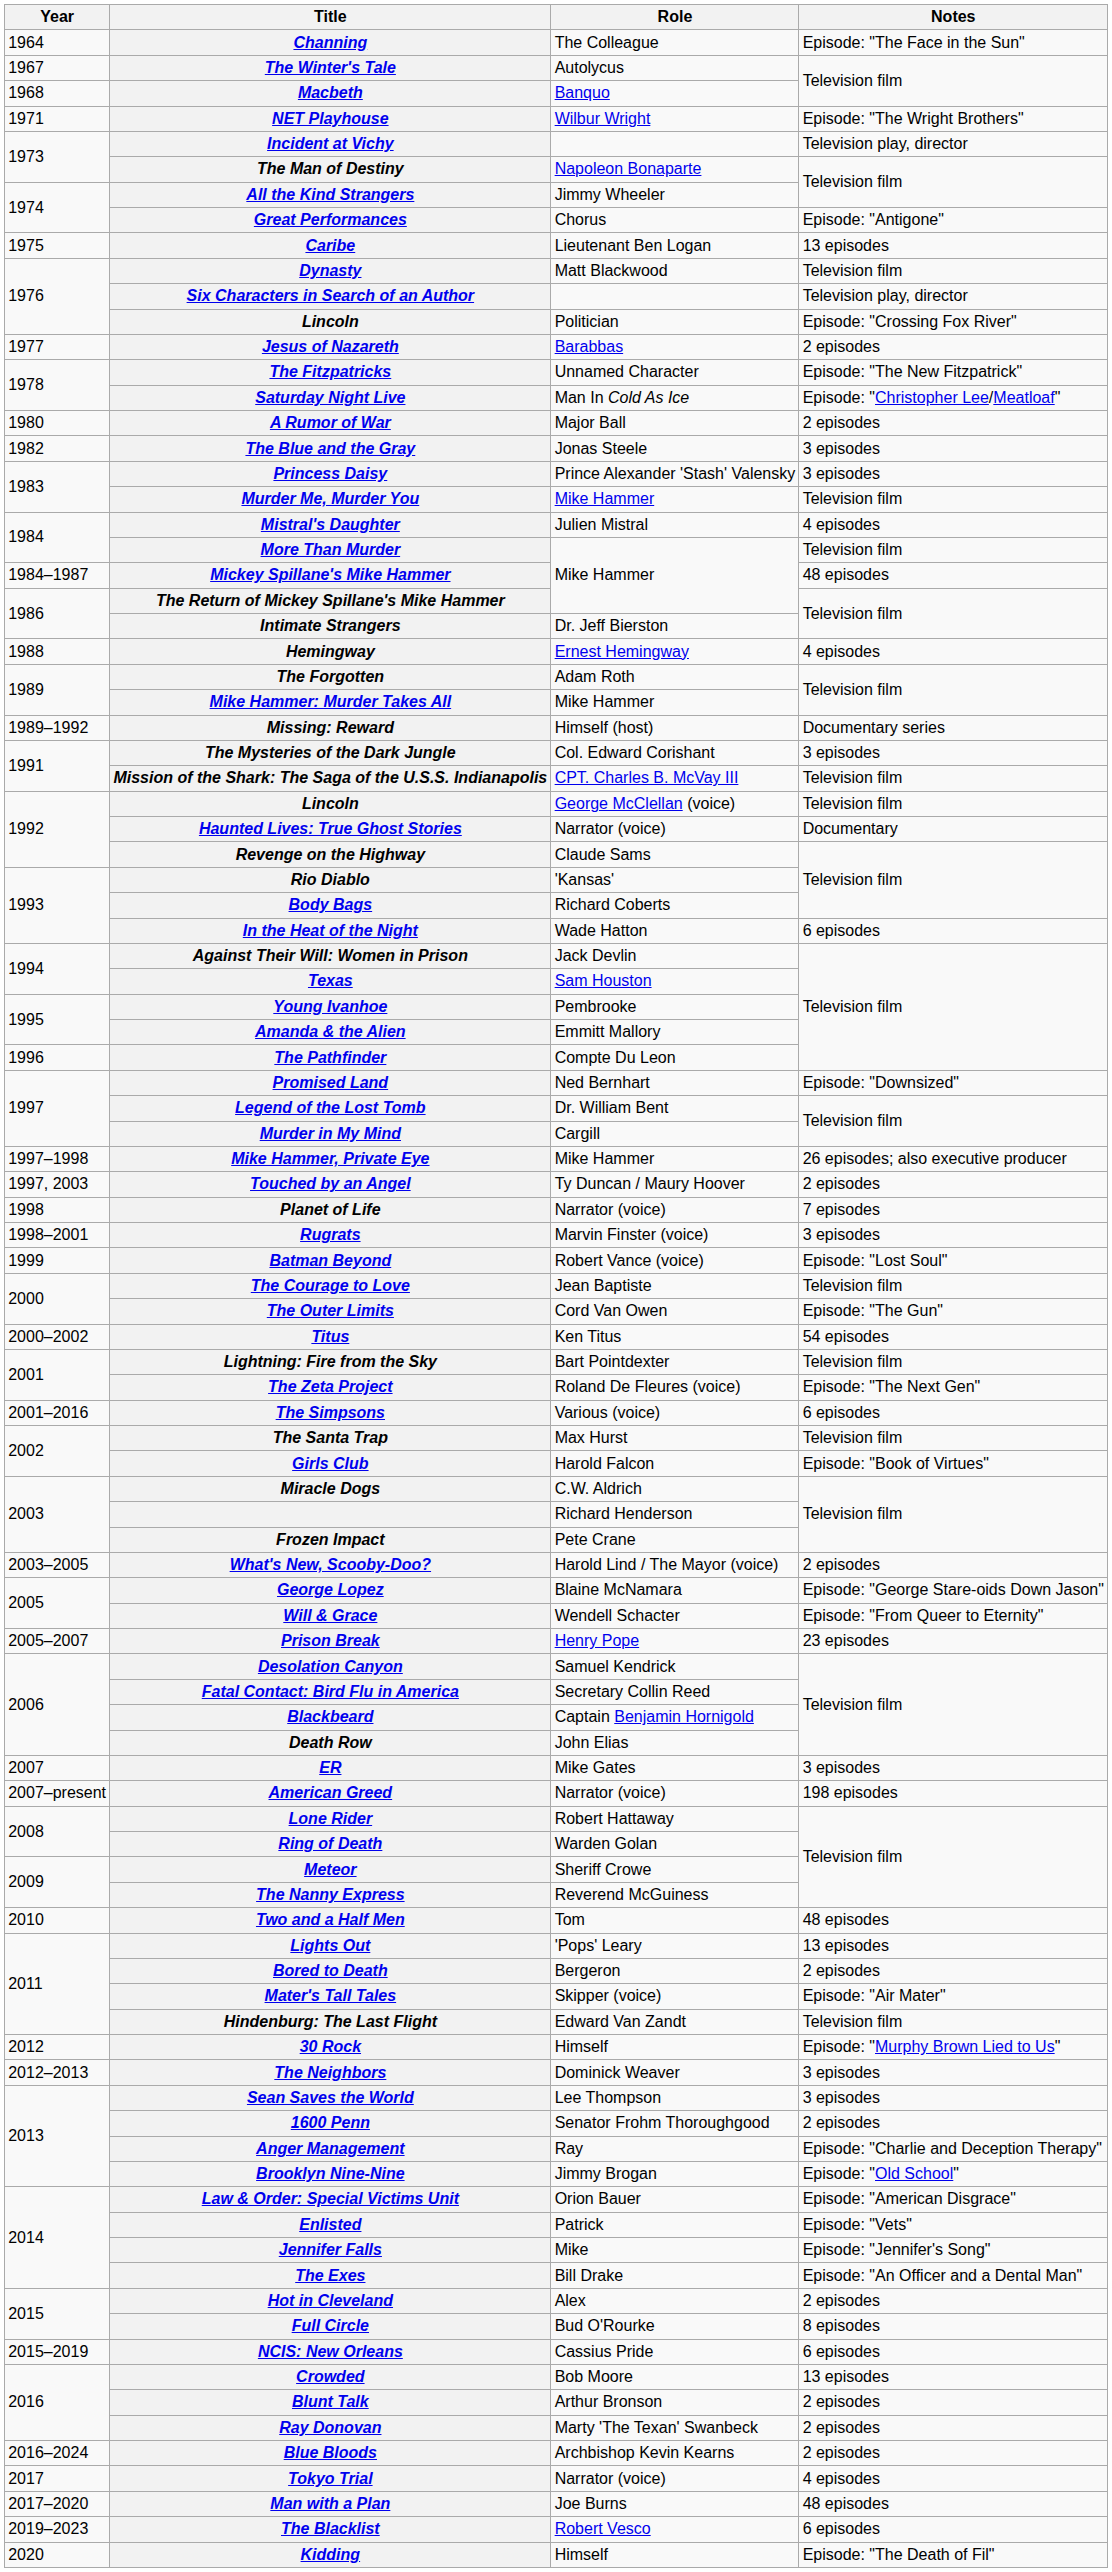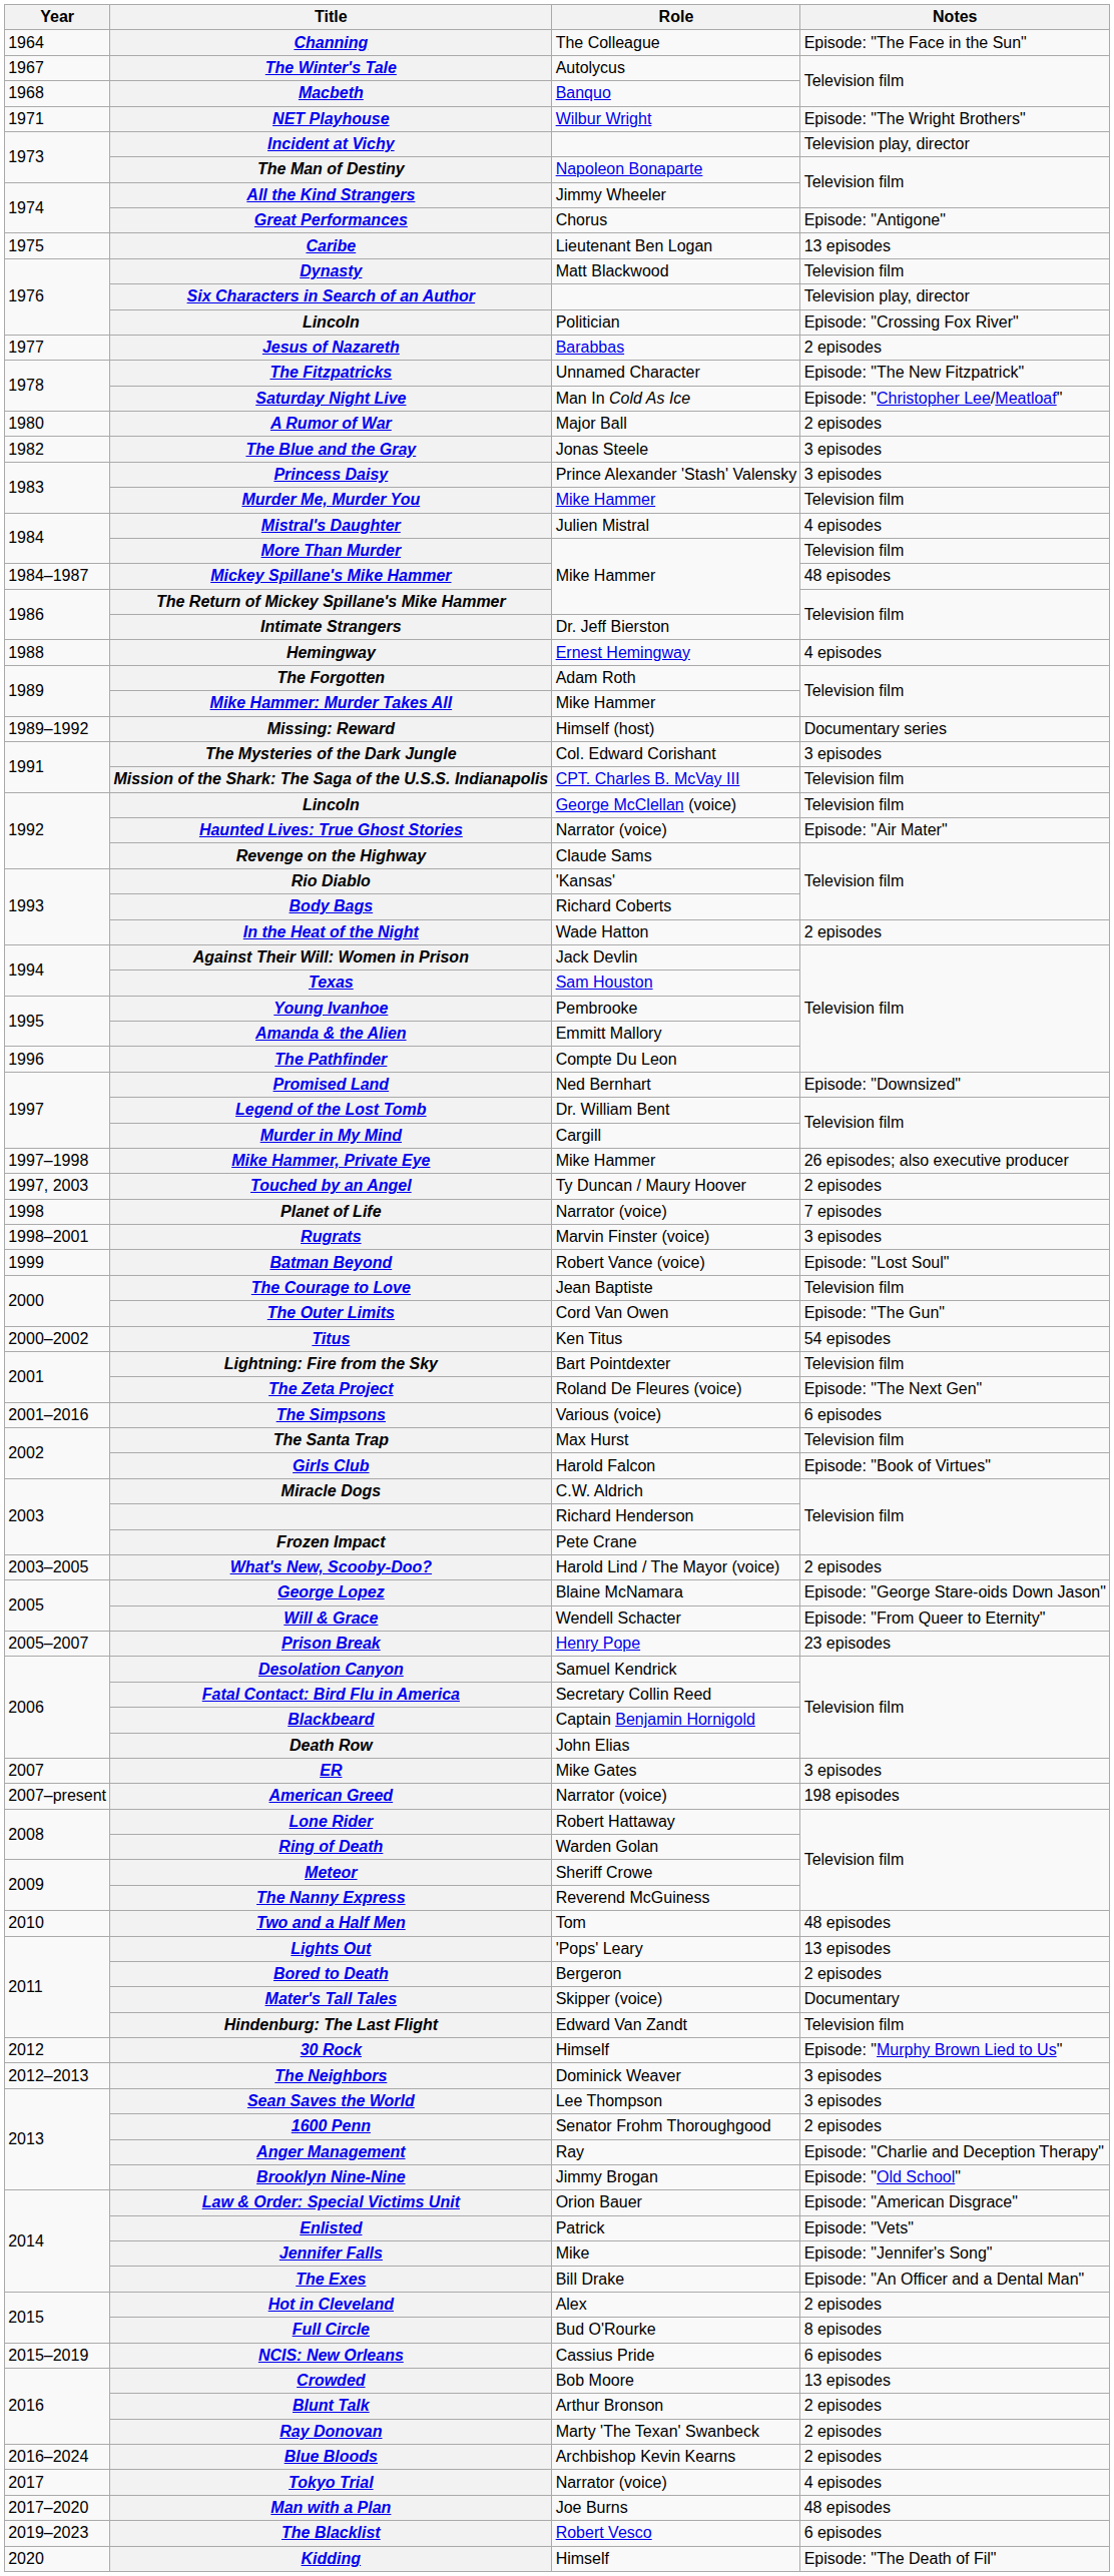Haunted Lives: True Ghost Stories | Notes: Documentary -> Episode: "Air Mater"
In the Heat of the Night | Notes: 6 episodes -> 2 episodes
Mater's Tall Tales | Notes: Episode: "Air Mater" -> Documentary
